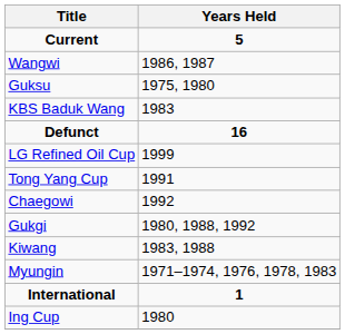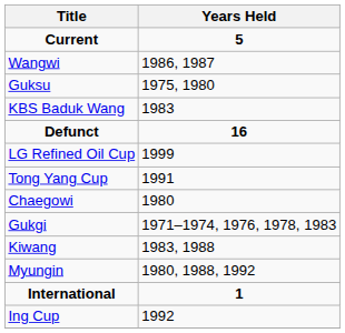Chaegowi | Years Held: 1992 -> 1980
Gukgi | Years Held: 1980, 1988, 1992 -> 1971–1974, 1976, 1978, 1983
Myungin | Years Held: 1971–1974, 1976, 1978, 1983 -> 1980, 1988, 1992
Ing Cup | Years Held: 1980 -> 1992
